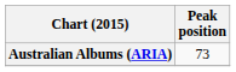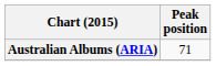Australian Albums (ARIA) | Peak position: 73 -> 71
